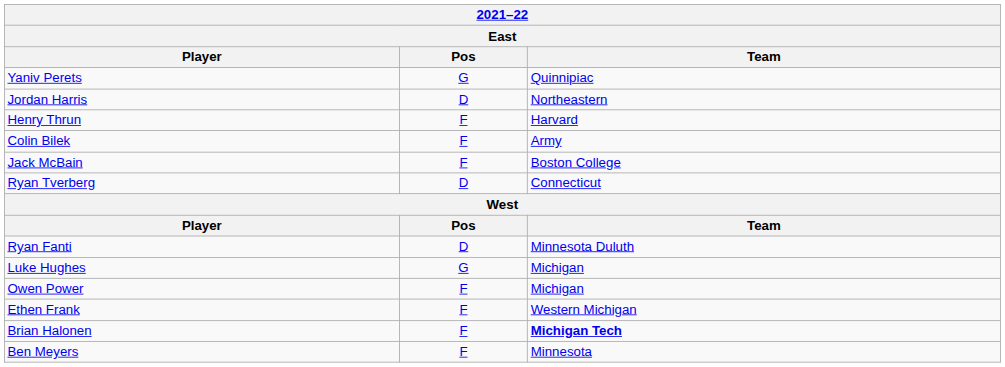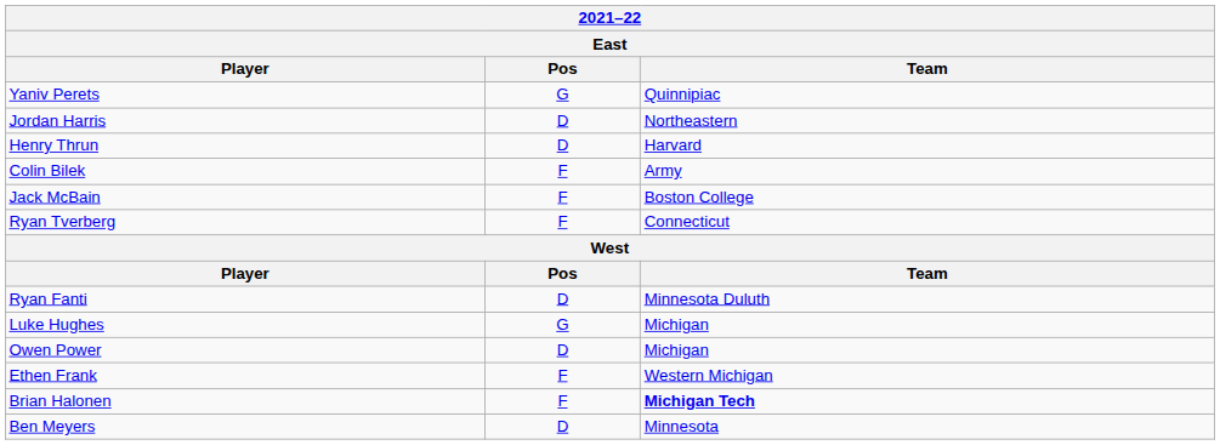Henry Thrun | Pos: F -> D
Ryan Tverberg | Pos: D -> F
Owen Power | Pos: F -> D
Ben Meyers | Pos: F -> D
